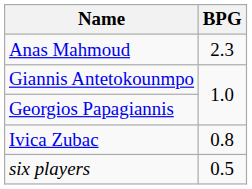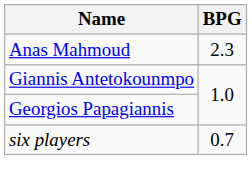- row: Ivica Zubac | 0.8
six players | BPG: 0.5 -> 0.7
